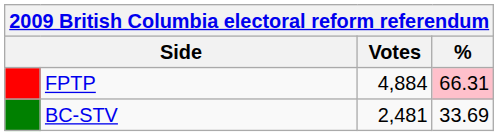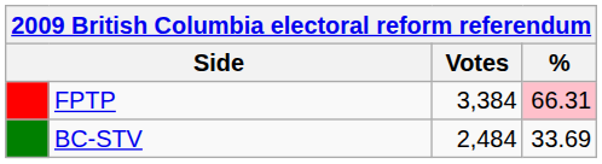FPTP | Votes: 4,884 -> 3,384
BC-STV | Votes: 2,481 -> 2,484
